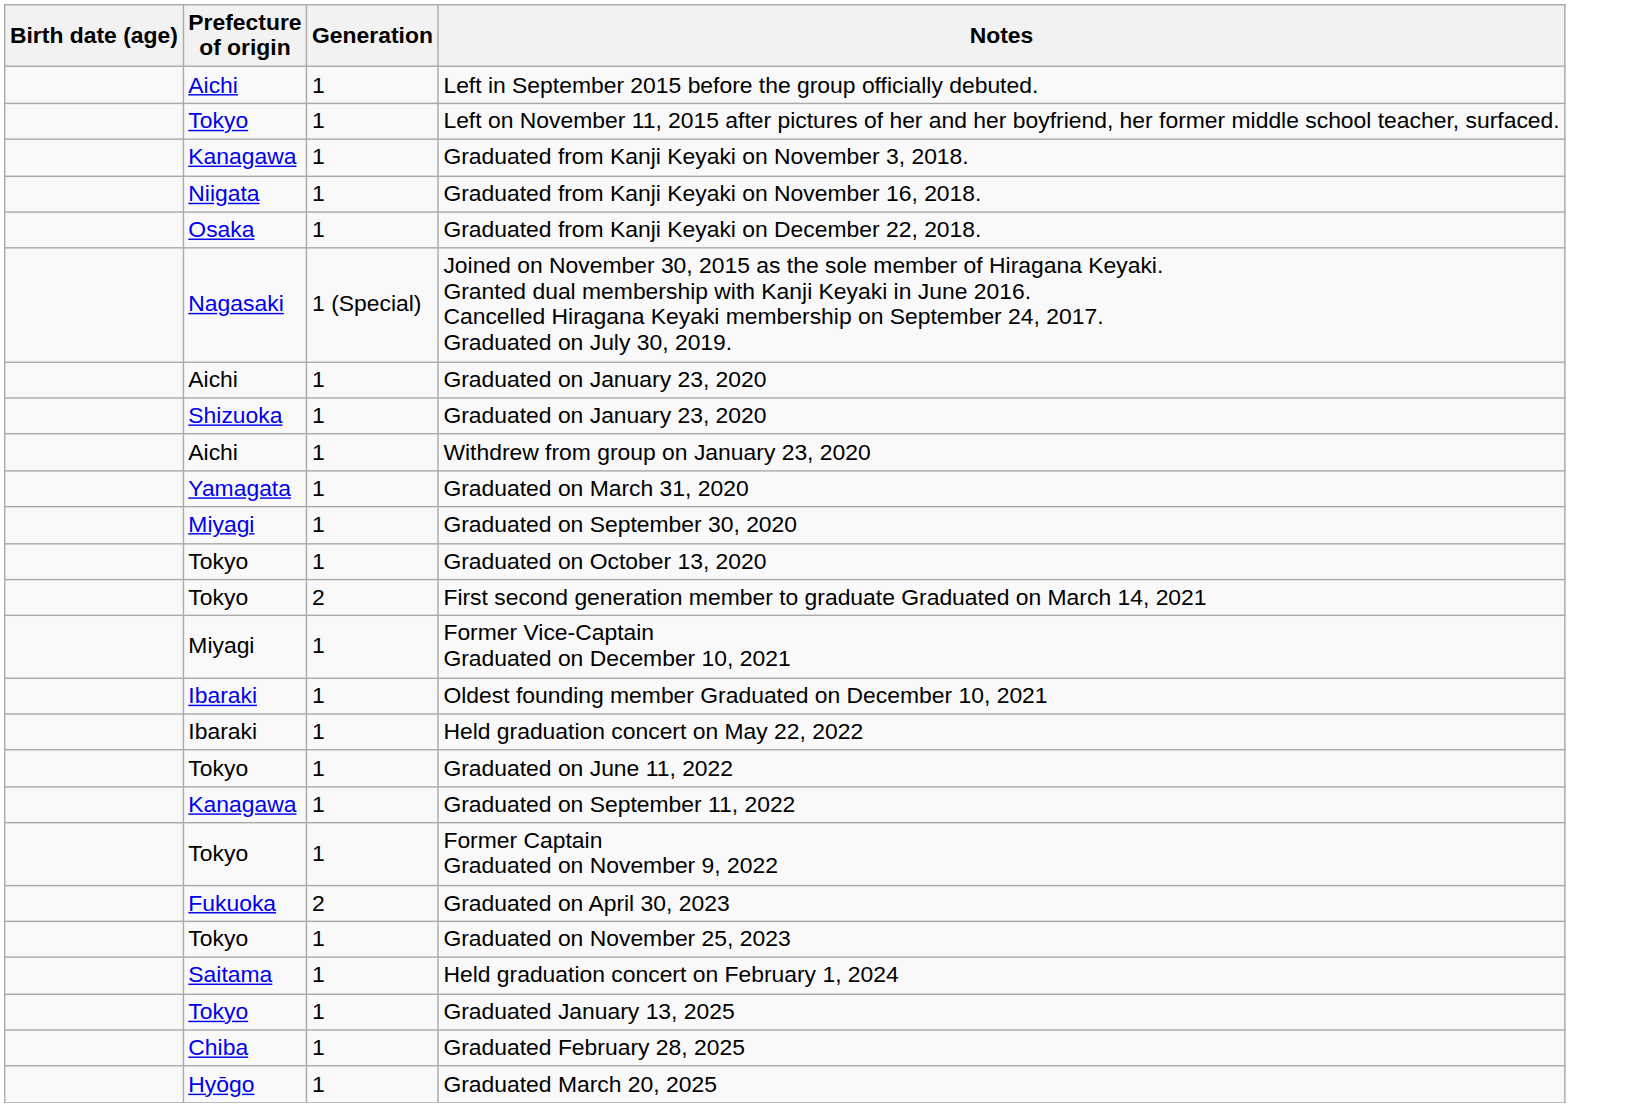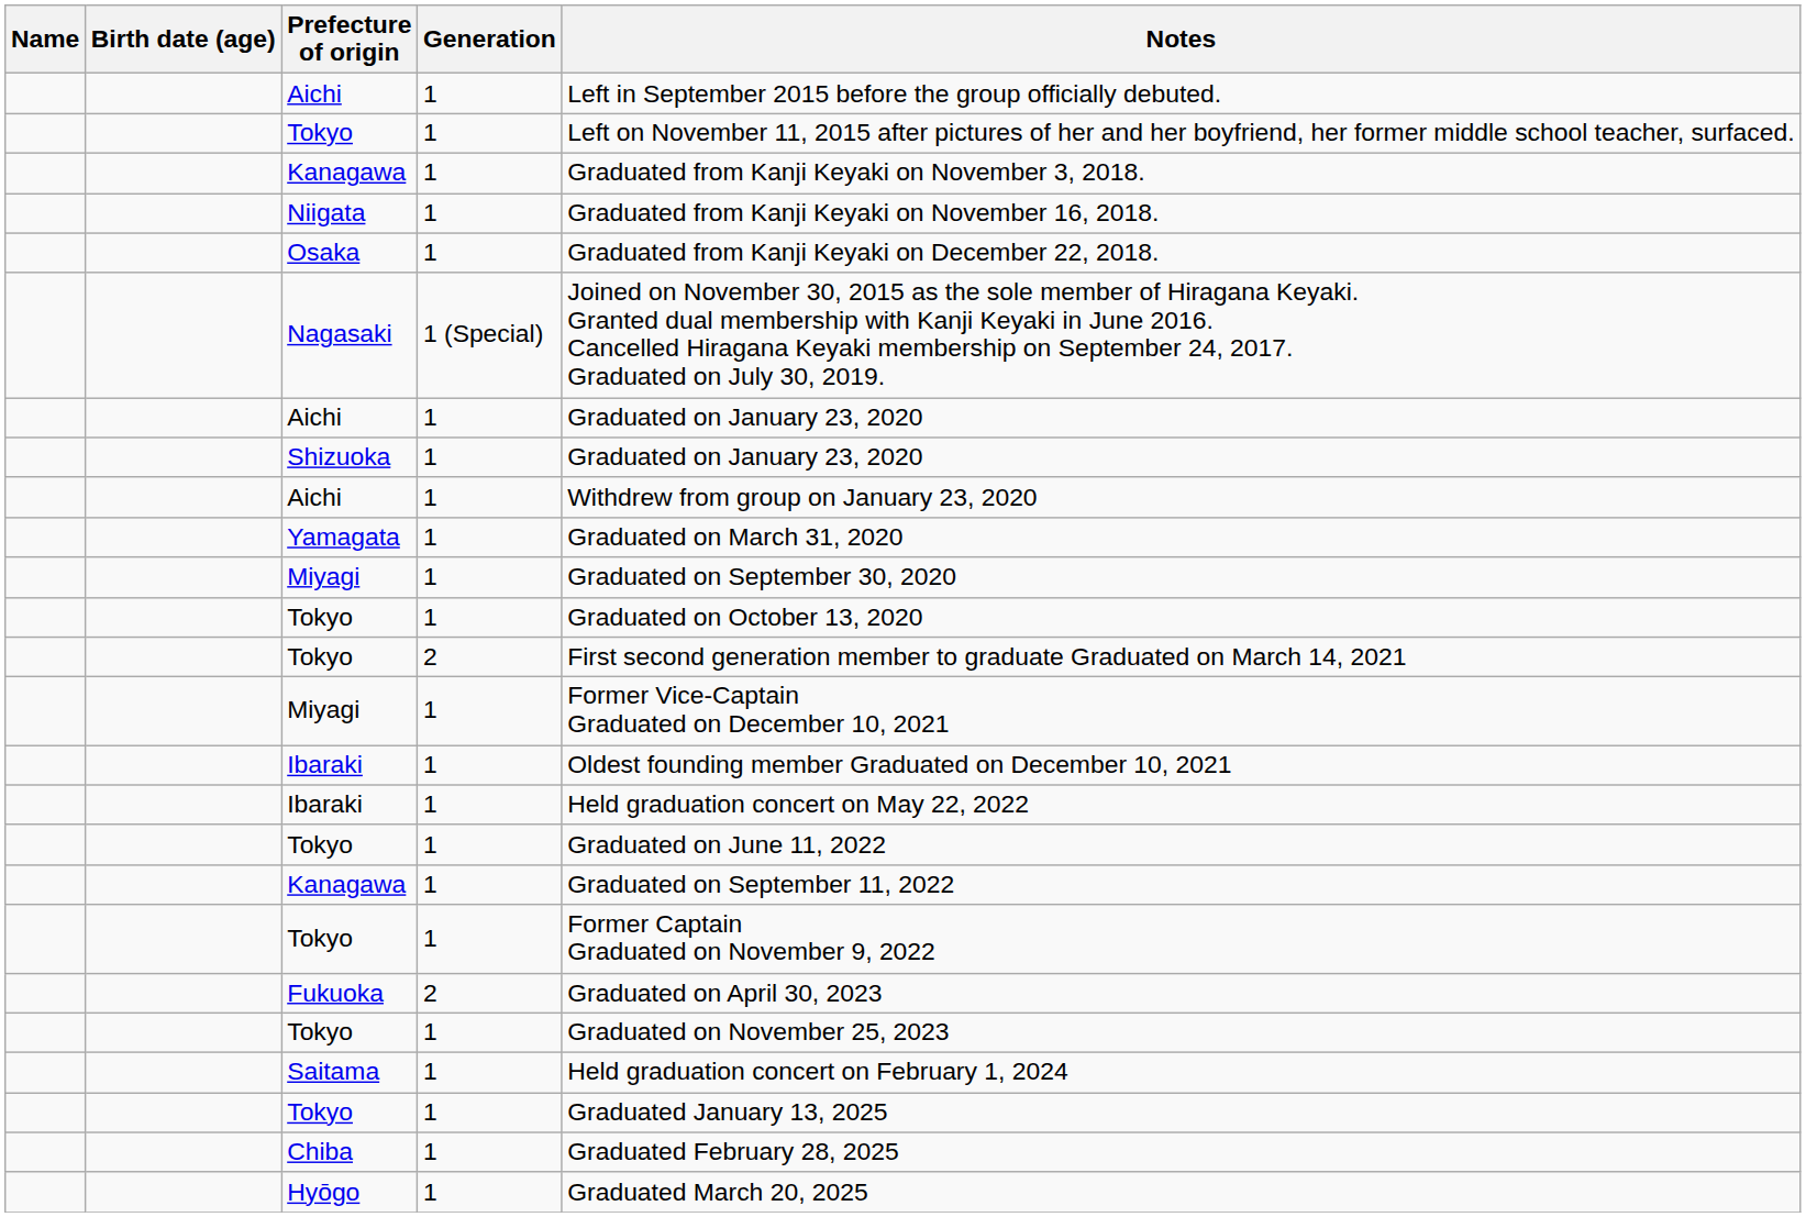+ column: Name
